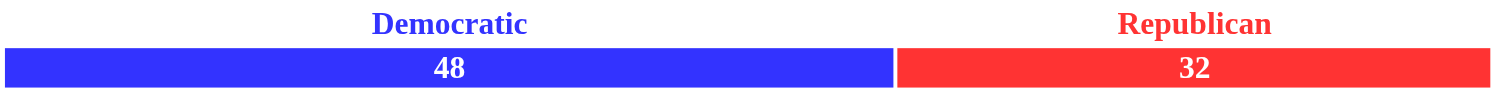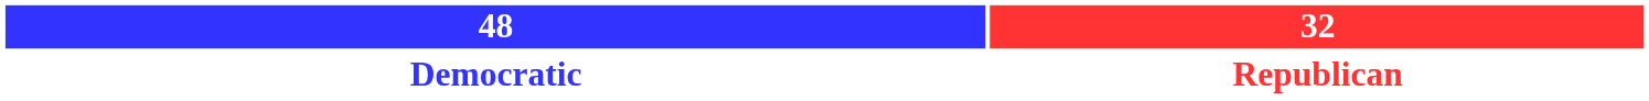rows swapped: 48 <-> Democratic
